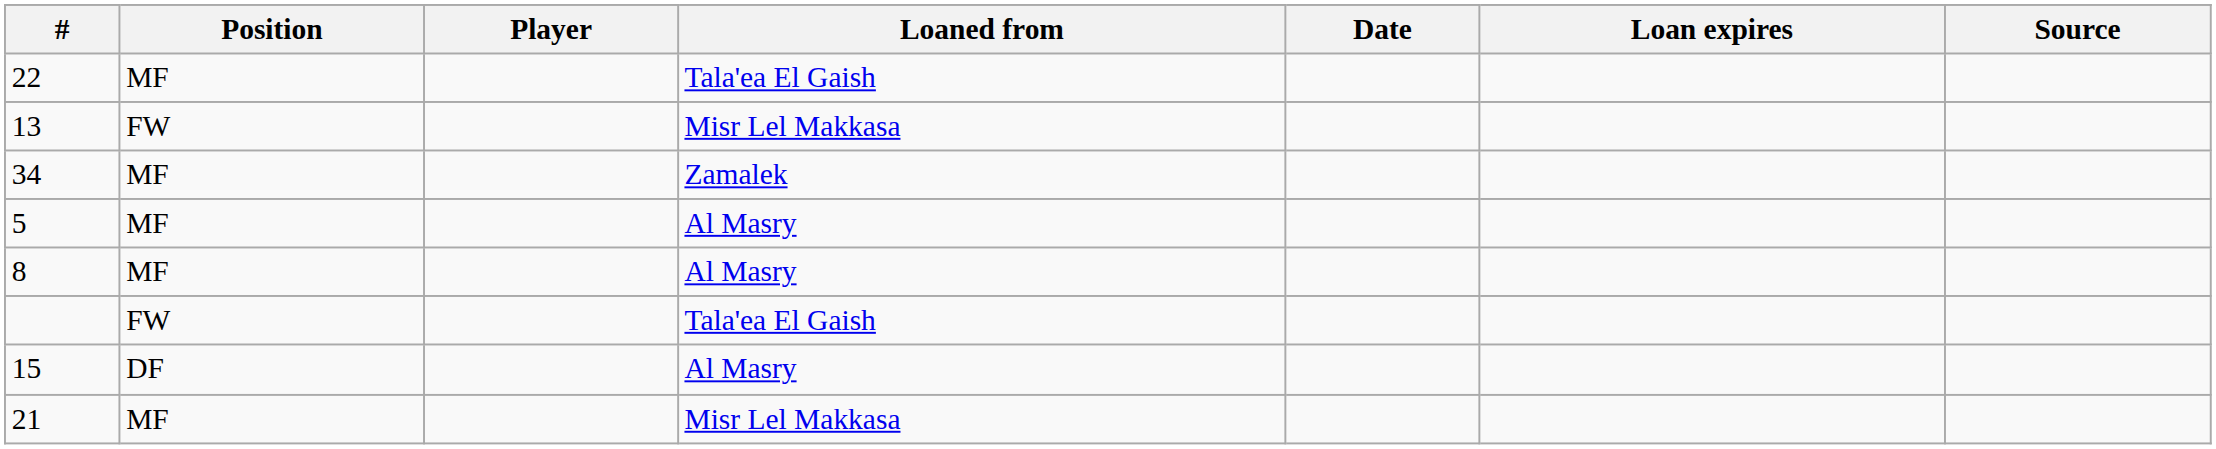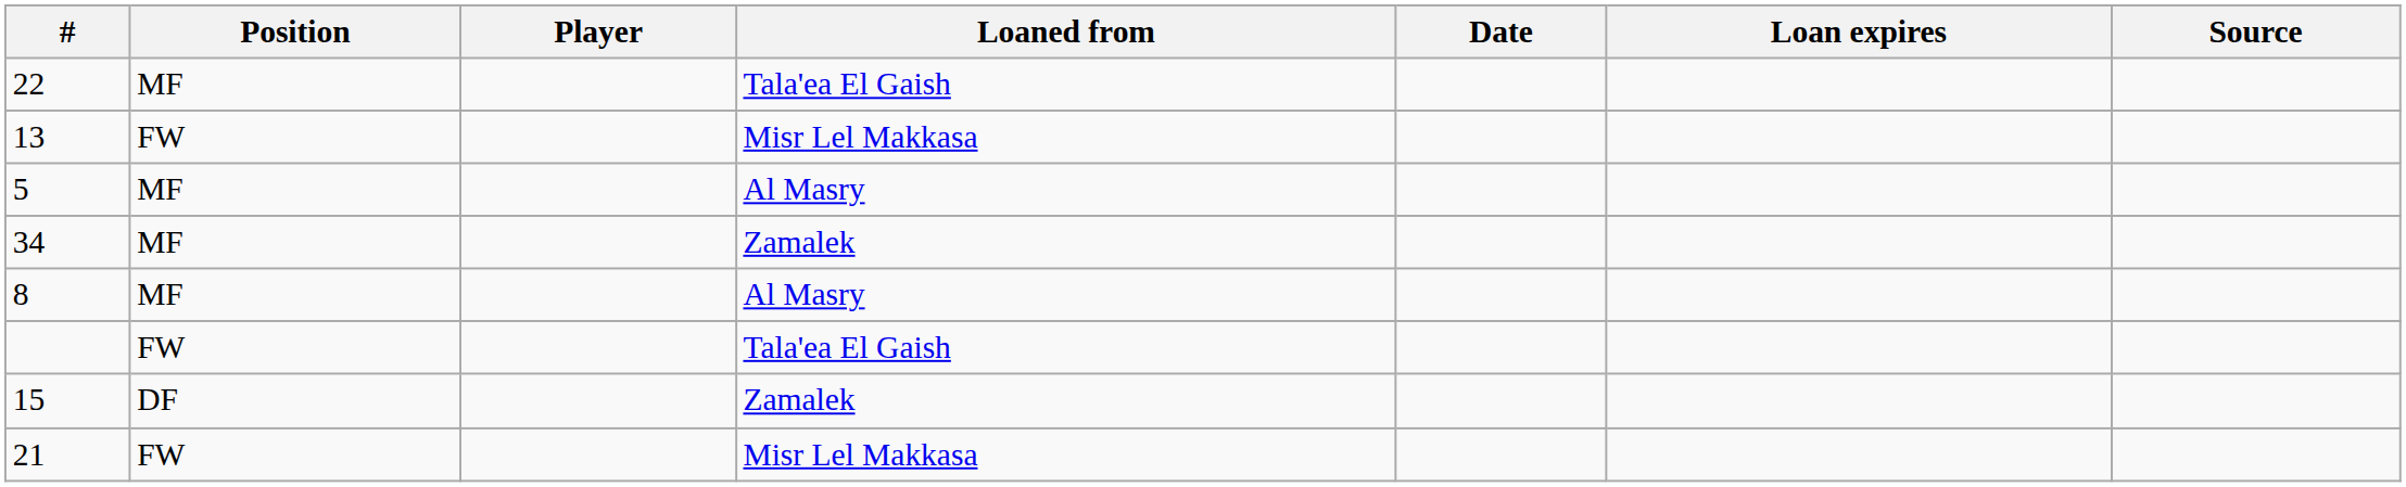rows swapped: 34 <-> 5
15 | Loaned from: Al Masry -> Zamalek
21 | Position: MF -> FW
